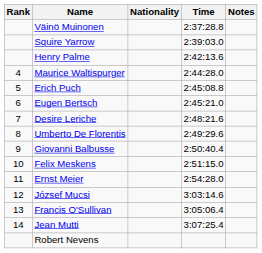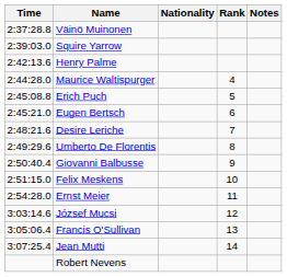columns swapped: Rank <-> Time
